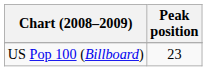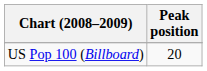US Pop 100 (Billboard) | Peak position: 23 -> 20
